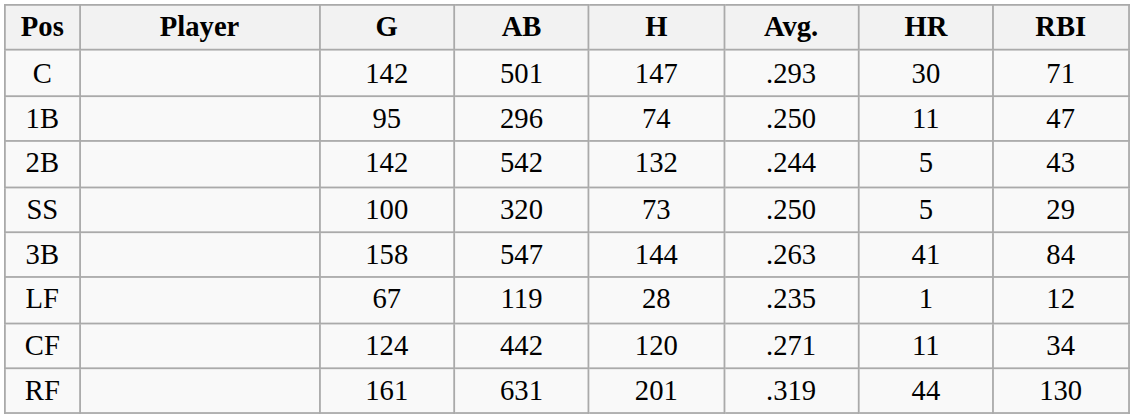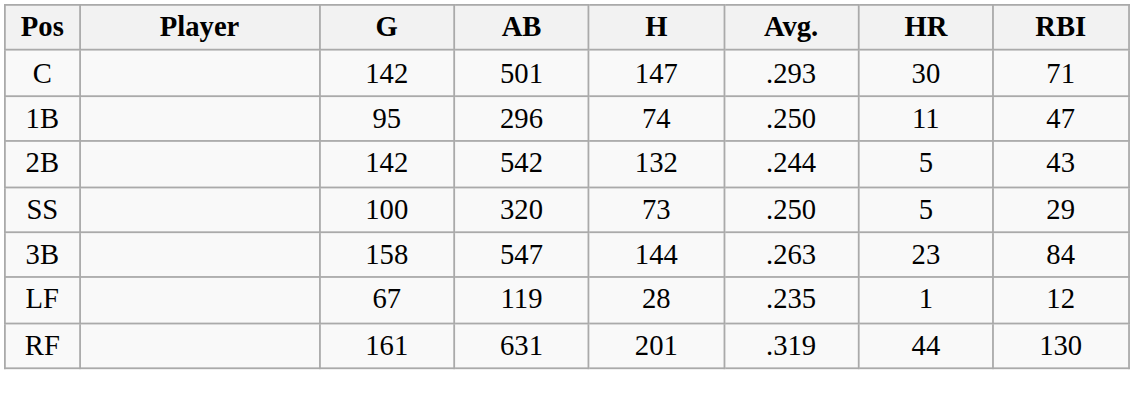3B | HR: 41 -> 23
- row: CF | 124 | 442 | 120 | .271 | 11 | 34
